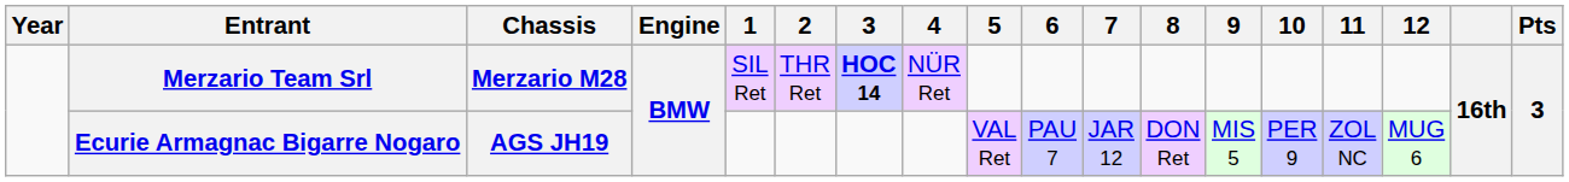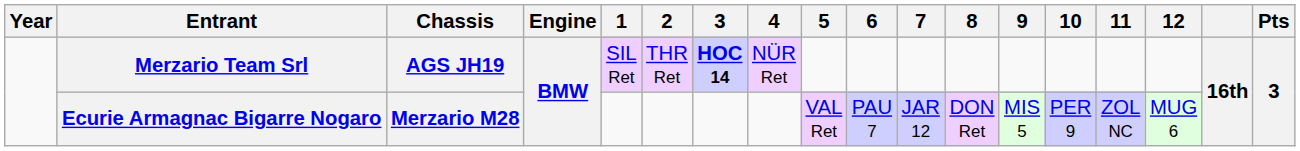Merzario Team Srl | Chassis: Merzario M28 -> AGS JH19
Ecurie Armagnac Bigarre Nogaro | Chassis: AGS JH19 -> Merzario M28
